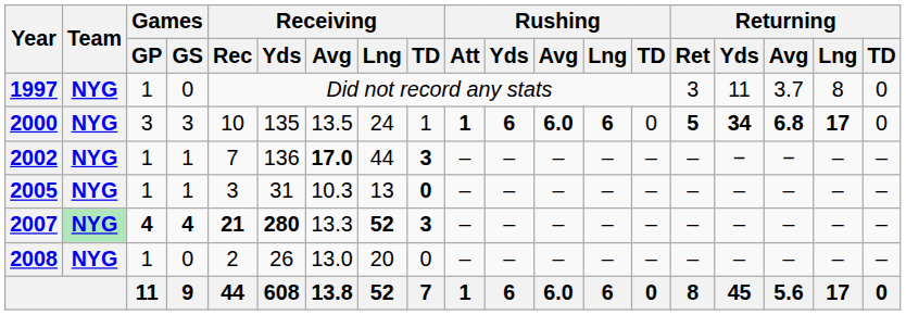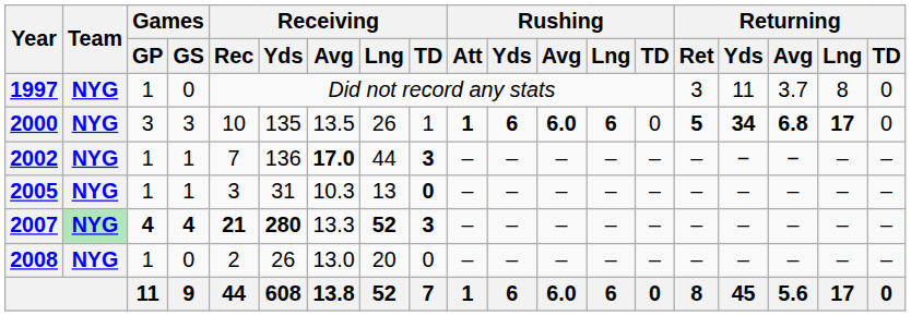2000 | Receiving / Lng: 24 -> 26
